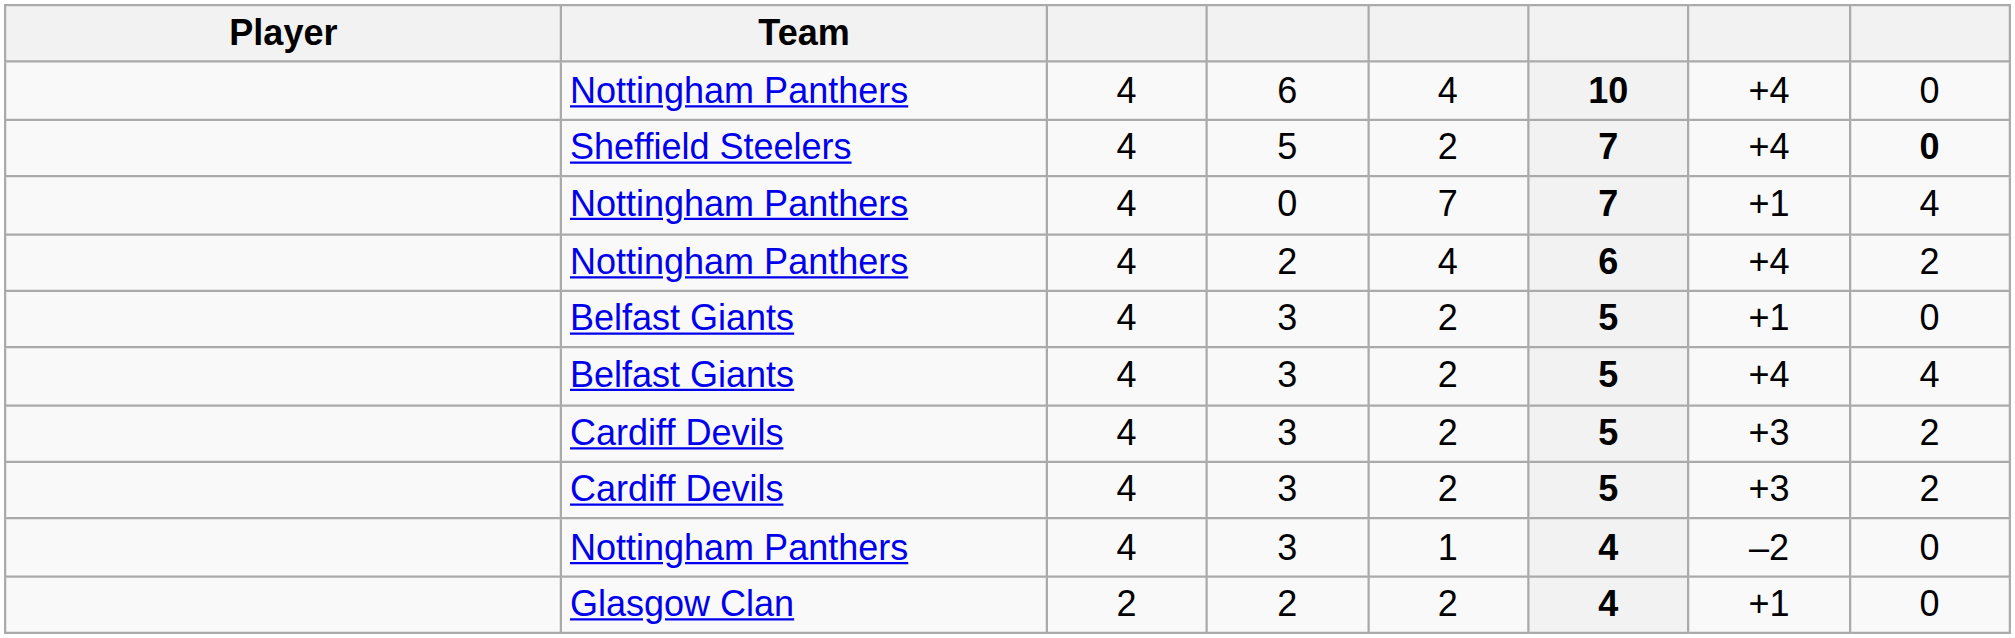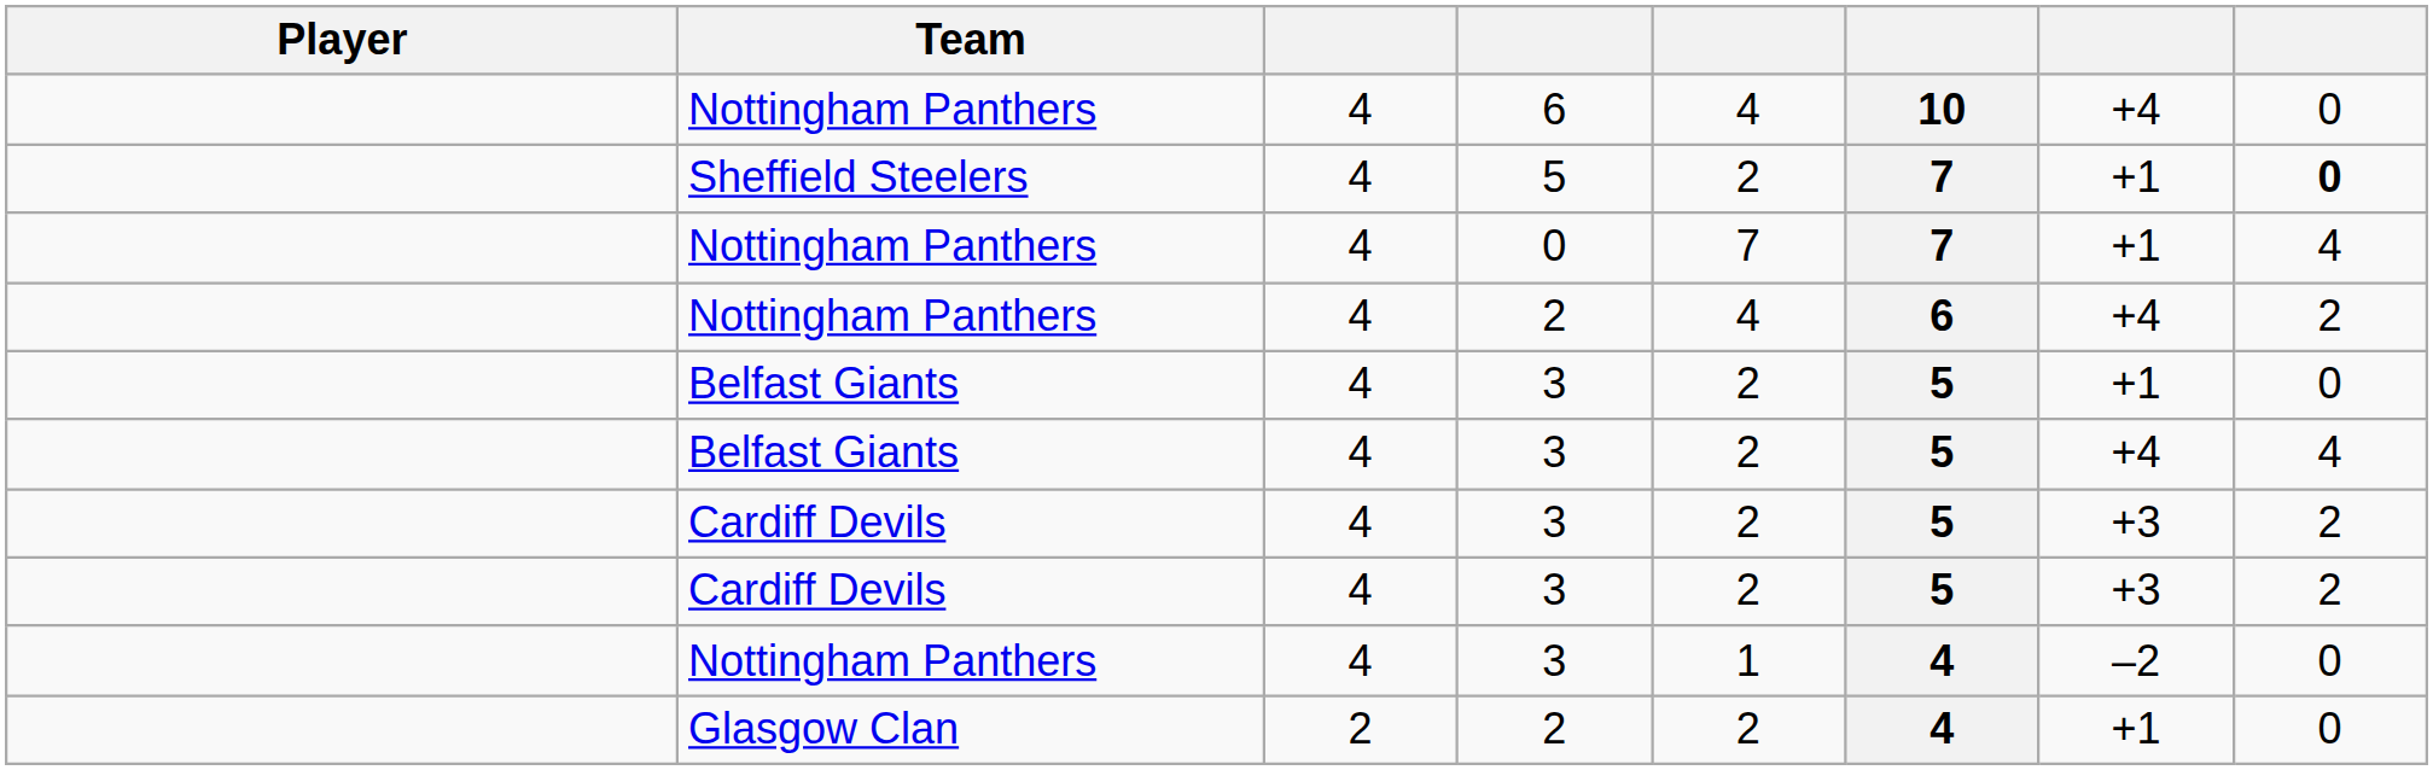Sheffield Steelers | column 7: +4 -> +1
